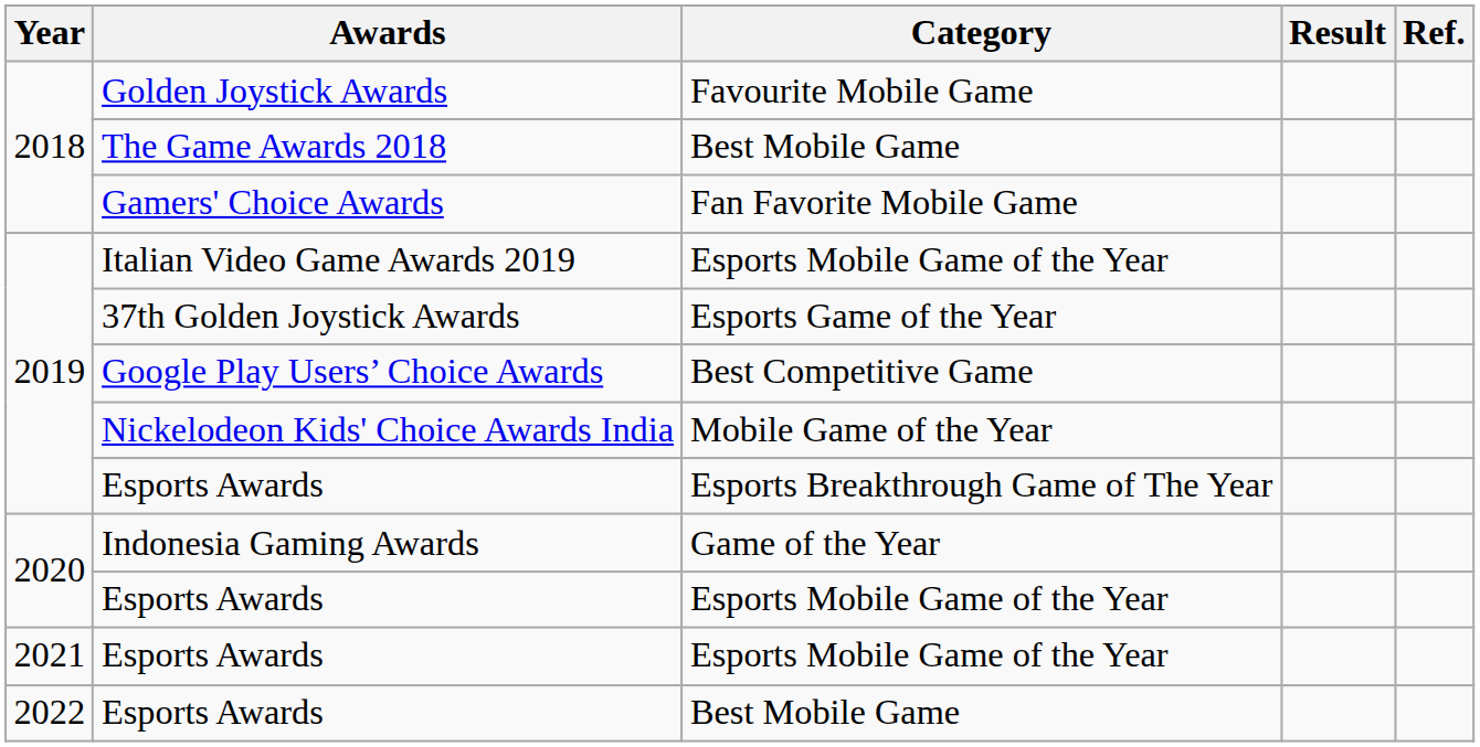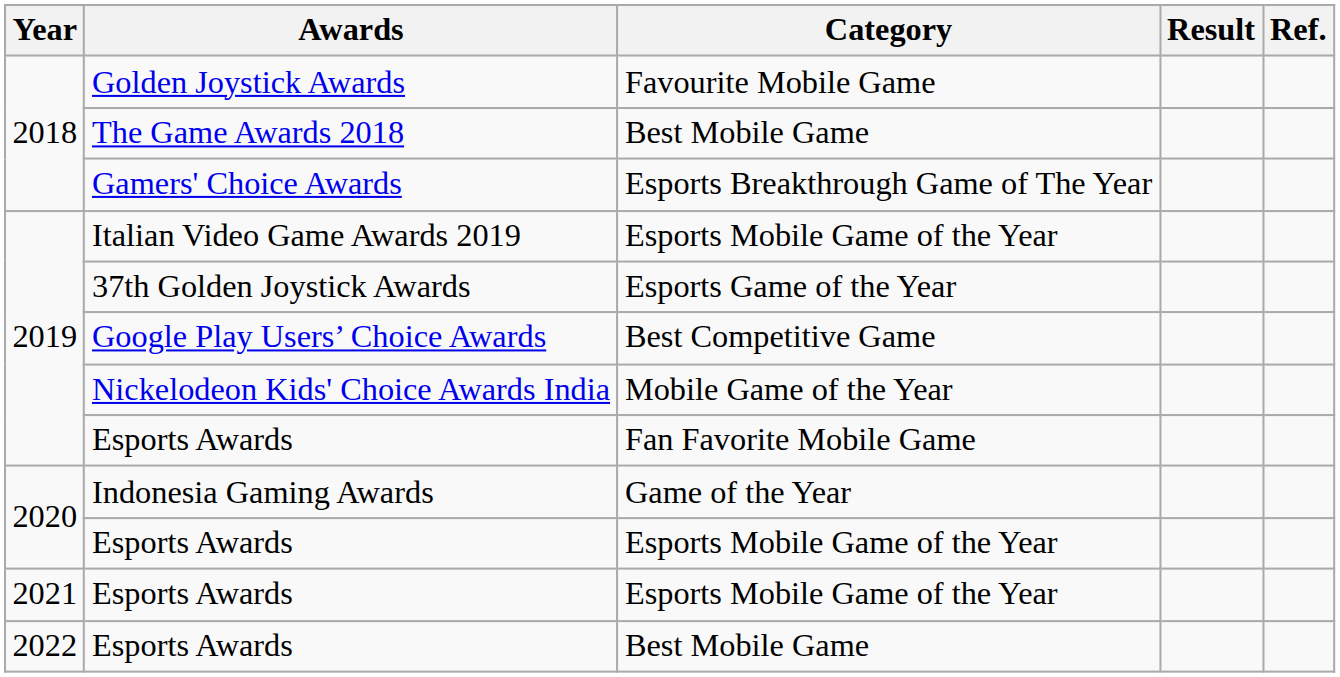Gamers' Choice Awards | Category: Fan Favorite Mobile Game -> Esports Breakthrough Game of The Year
2019 / Esports Awards | Category: Esports Breakthrough Game of The Year -> Fan Favorite Mobile Game
